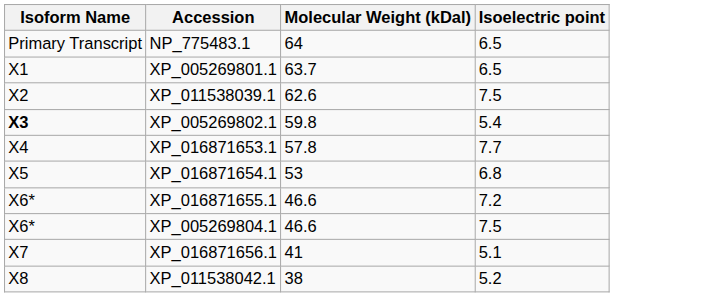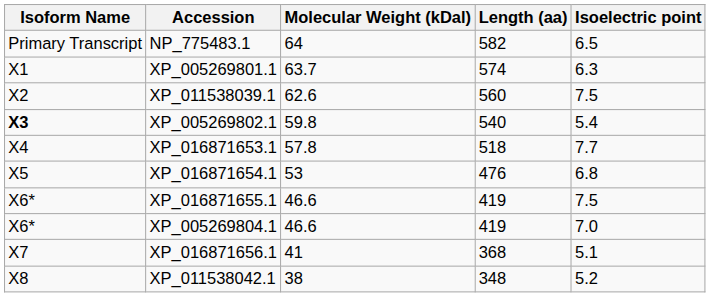+ column: Length (aa) | 582 | 574 | 560 | 540 | 518 | 476 | 419 | 419 | 368 | 348
XP_005269801.1 | Isoelectric point: 6.5 -> 6.3
XP_016871655.1 | Isoelectric point: 7.2 -> 7.5
XP_005269804.1 | Isoelectric point: 7.5 -> 7.0
